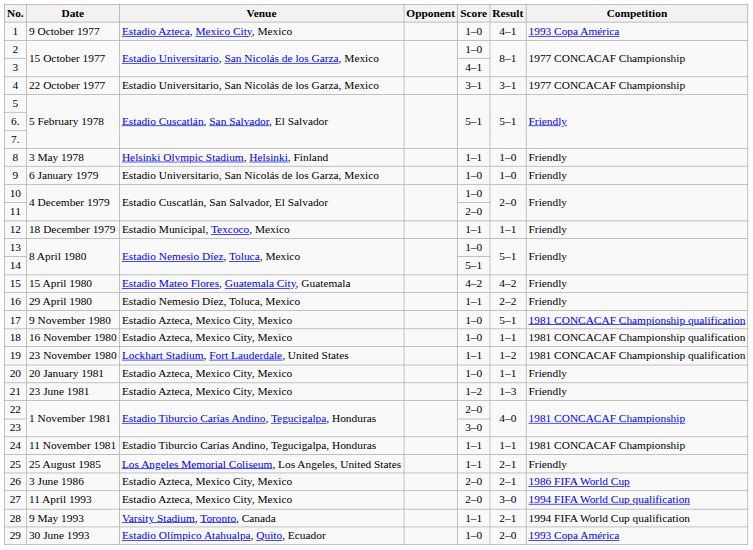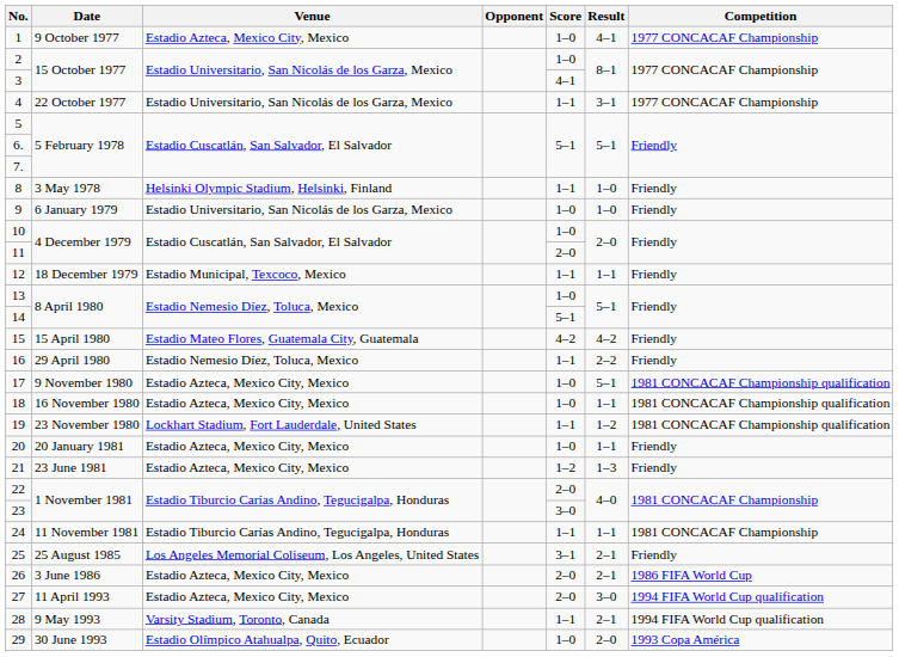1 | Competition: 1993 Copa América -> 1977 CONCACAF Championship
4 | Score: 3–1 -> 1–1
25 | Score: 1–1 -> 3–1
